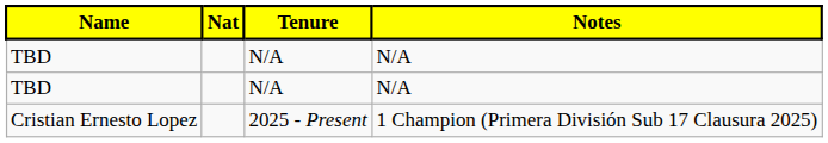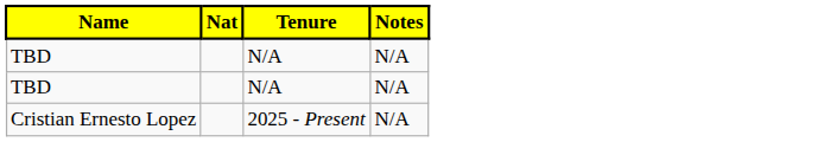Cristian Ernesto Lopez | Notes: 1 Champion (Primera División Sub 17 Clausura 2025) -> N/A
